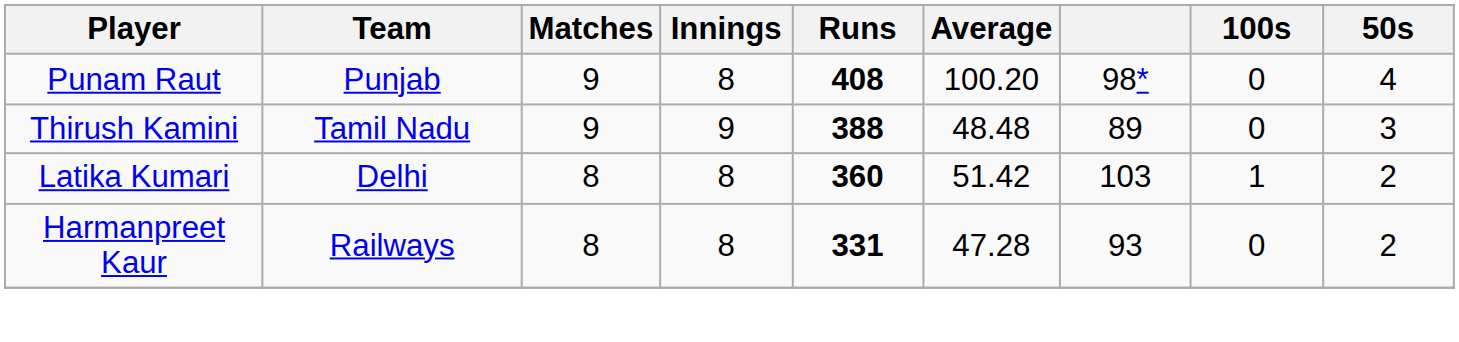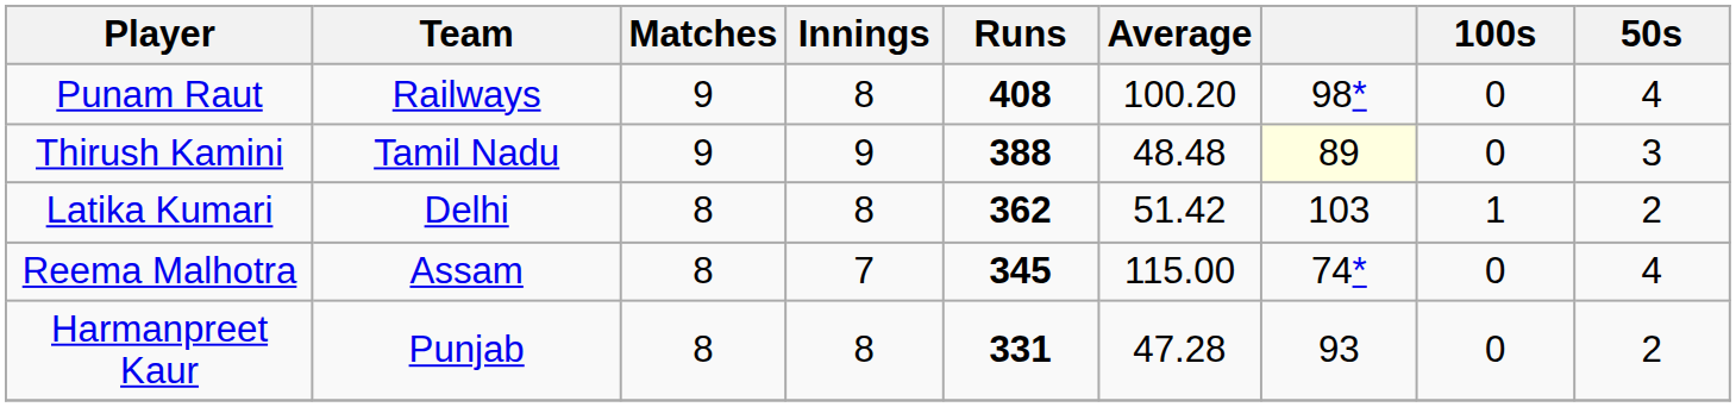Punam Raut | Team: Punjab -> Railways
Thirush Kamini | column 7: no background -> lightyellow background
Latika Kumari | Runs: 360 -> 362
+ row: Reema Malhotra | Assam | 8 | 7 | 345 | 115.00 | 74* | 0 | 4
Harmanpreet Kaur | Team: Railways -> Punjab
